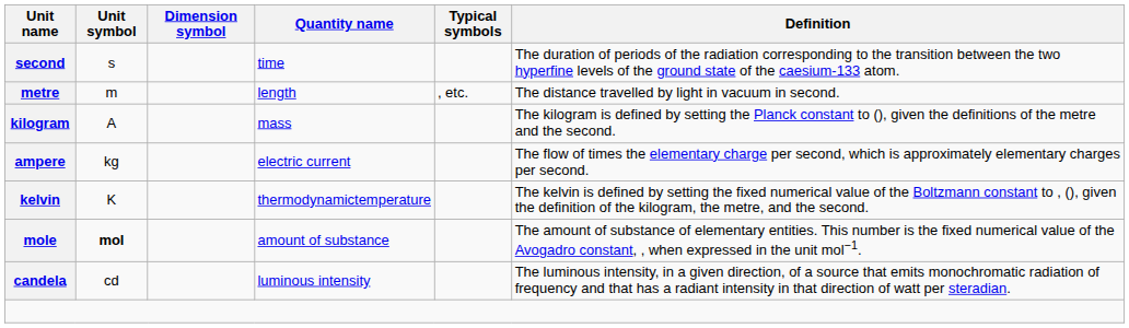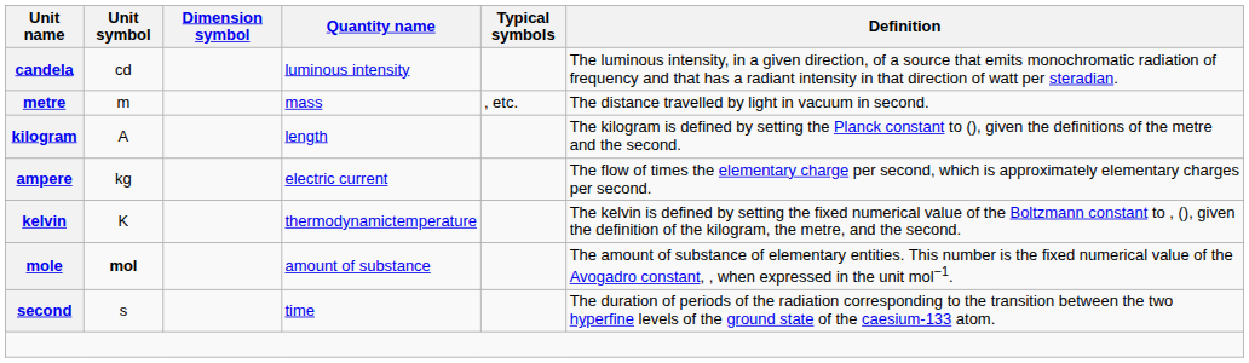rows swapped: second <-> candela
metre | Quantity name: length -> mass
kilogram | Quantity name: mass -> length
